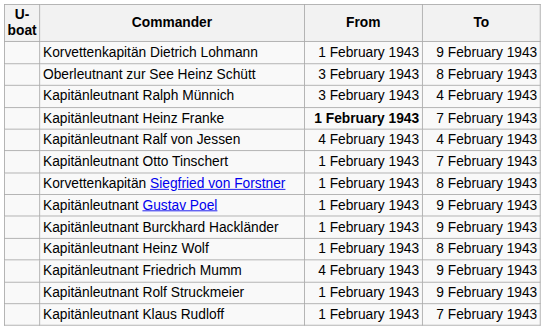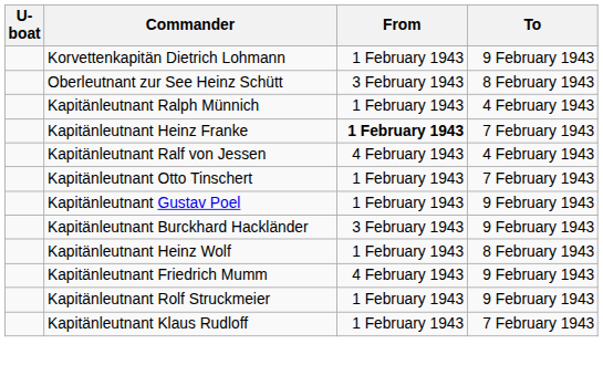Kapitänleutnant Ralph Münnich | From: 3 February 1943 -> 1 February 1943
- row: Korvettenkapitän Siegfried von Forstner | 1 February 1943 | 8 February 1943
Kapitänleutnant Burckhard Hackländer | From: 1 February 1943 -> 3 February 1943
